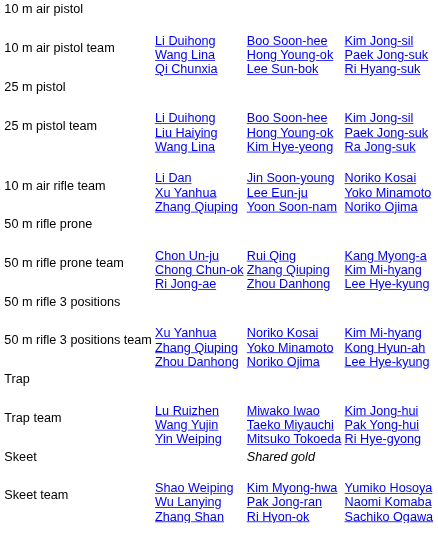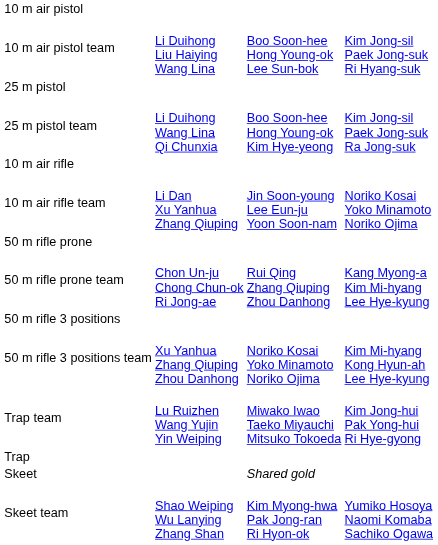10 m air pistol team | column 2: Li Duihong Wang Lina Qi Chunxia -> Li Duihong Liu Haiying Wang Lina
25 m pistol team | column 2: Li Duihong Liu Haiying Wang Lina -> Li Duihong Wang Lina Qi Chunxia
+ row: 10 m air rifle
rows swapped: Trap <-> Trap team
